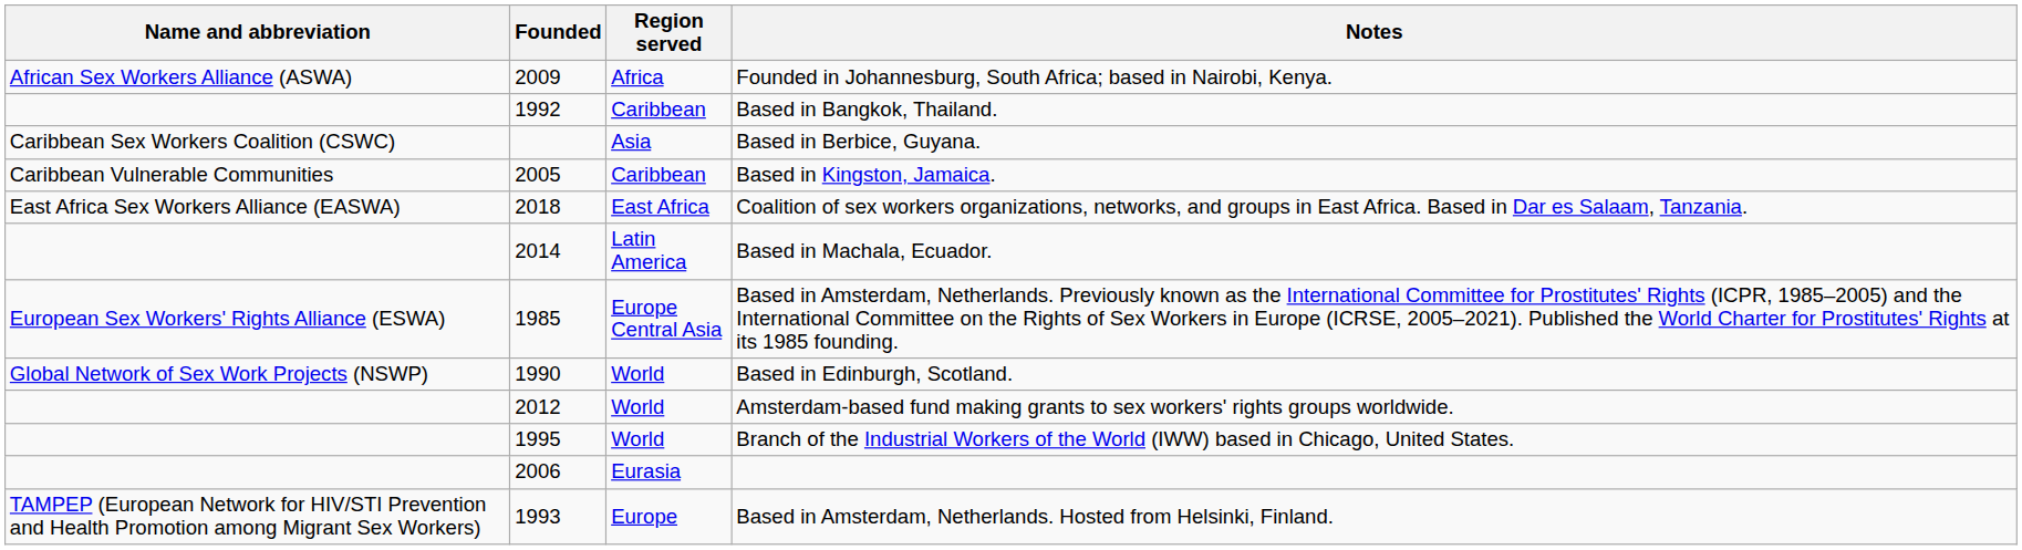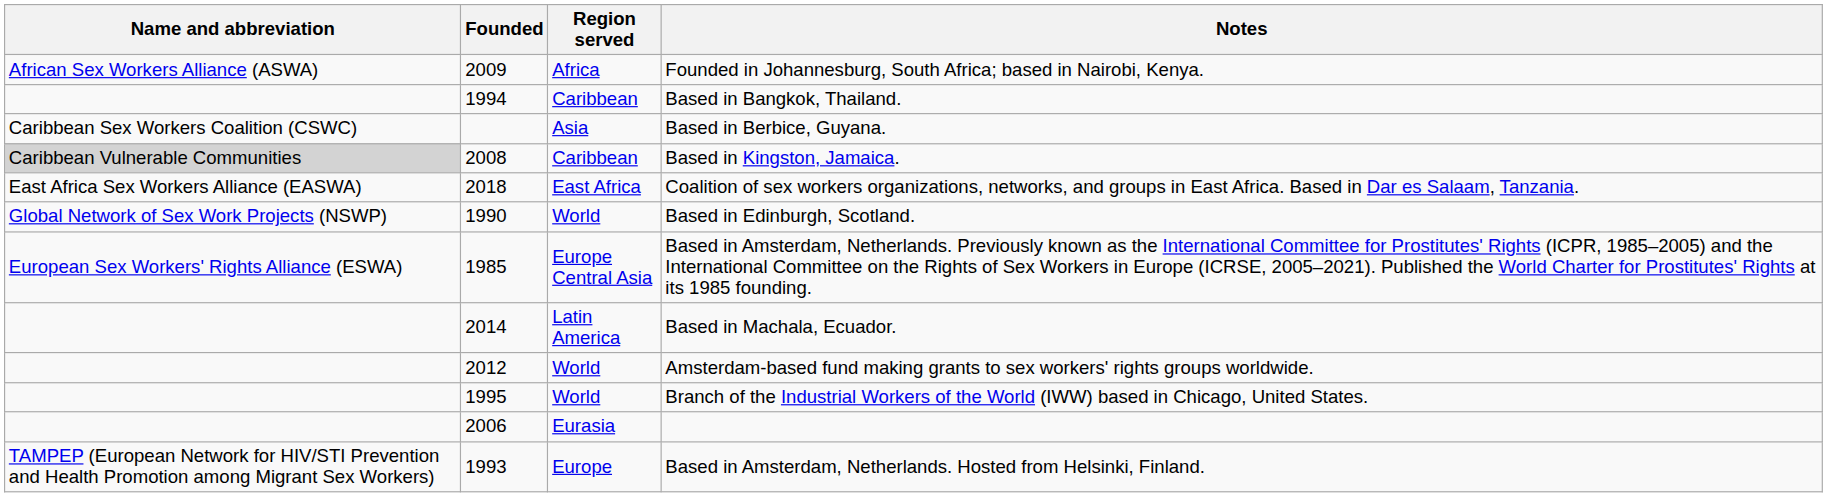Based in Bangkok, Thailand. | Founded: 1992 -> 1994
Based in Kingston, Jamaica. | Name and abbreviation: no background -> lightgrey background
Based in Kingston, Jamaica. | Founded: 2005 -> 2008
rows swapped: Based in Edinburgh, Scotland. <-> Based in Machala, Ecuador.
